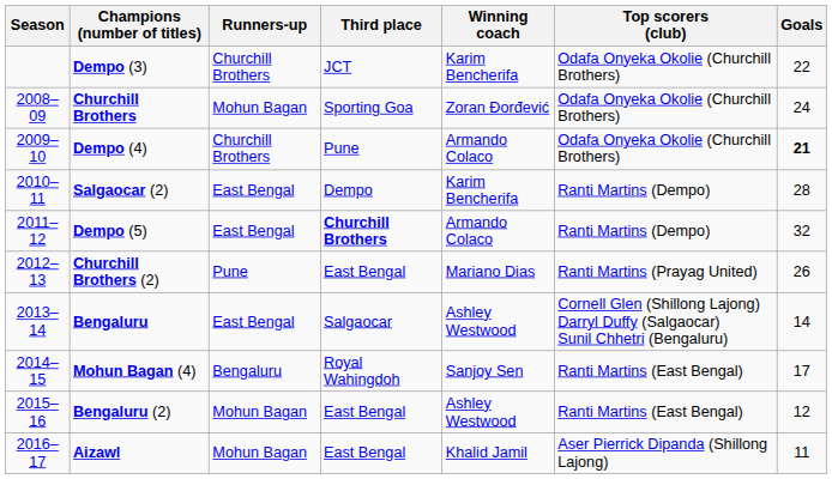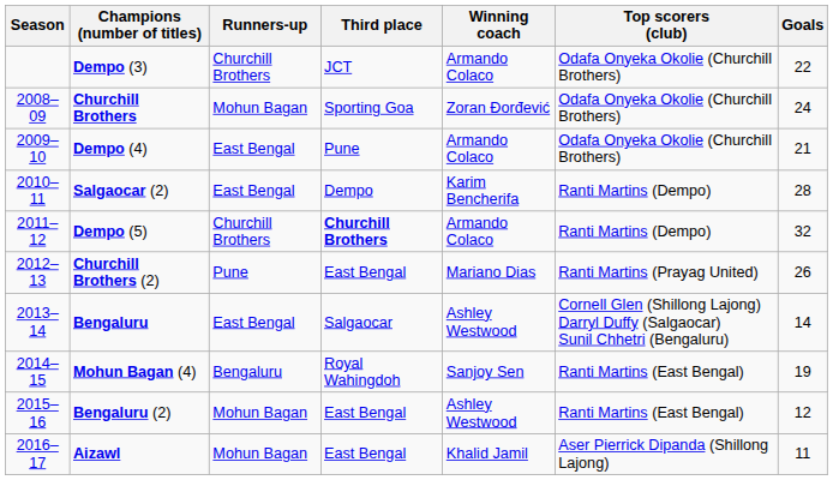Dempo (3) | Winning coach: Karim Bencherifa -> Armando Colaco
Dempo (4) | Runners-up: Churchill Brothers -> East Bengal
Dempo (4) | Goals: bold -> normal
Dempo (5) | Runners-up: East Bengal -> Churchill Brothers
Mohun Bagan (4) | Goals: 17 -> 19
